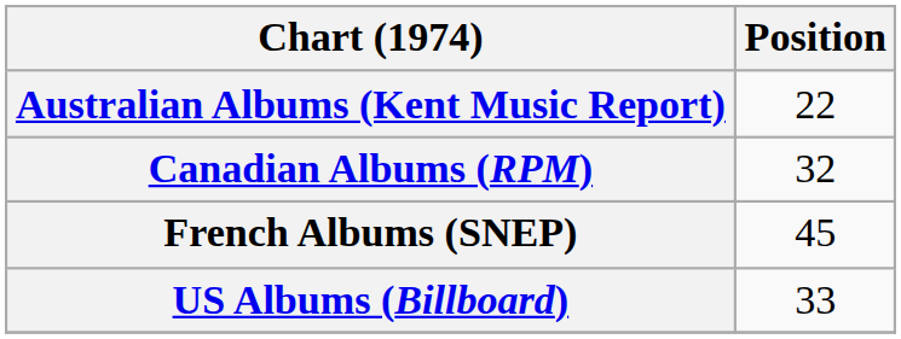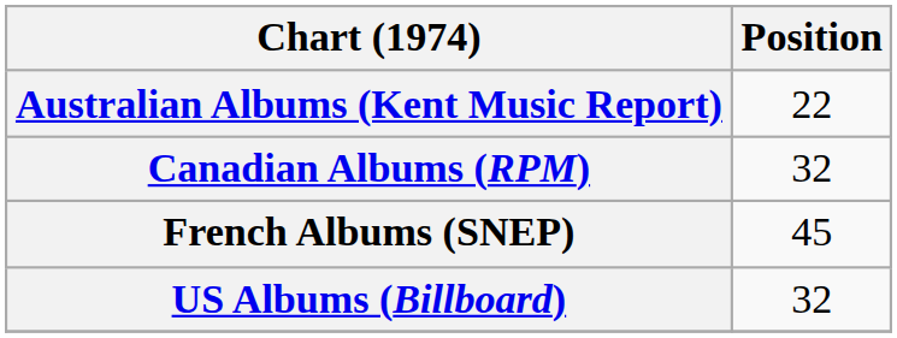US Albums (Billboard) | Position: 33 -> 32
